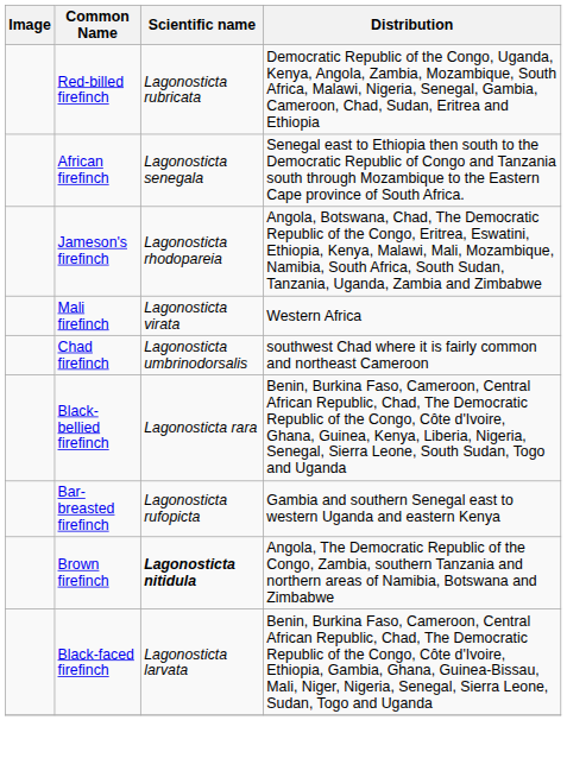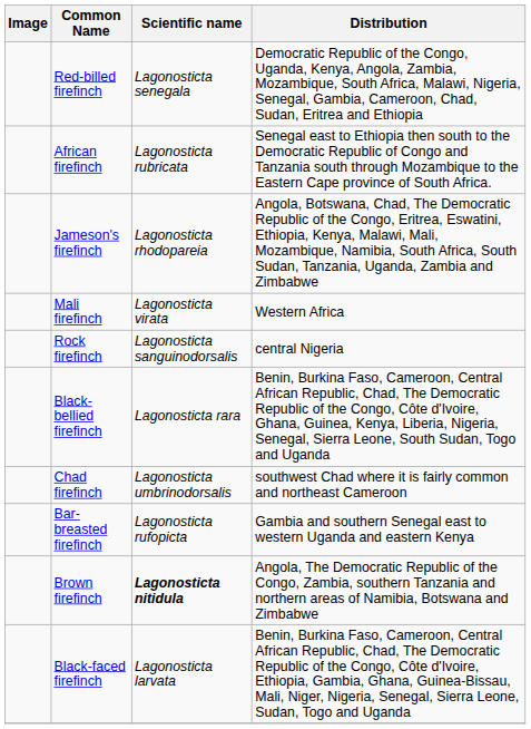Red-billed firefinch | Scientific name: Lagonosticta rubricata -> Lagonosticta senegala
African firefinch | Scientific name: Lagonosticta senegala -> Lagonosticta rubricata
+ row: Rock firefinch | Lagonosticta sanguinodorsalis | central Nigeria
rows swapped: Chad firefinch <-> Black-bellied firefinch
